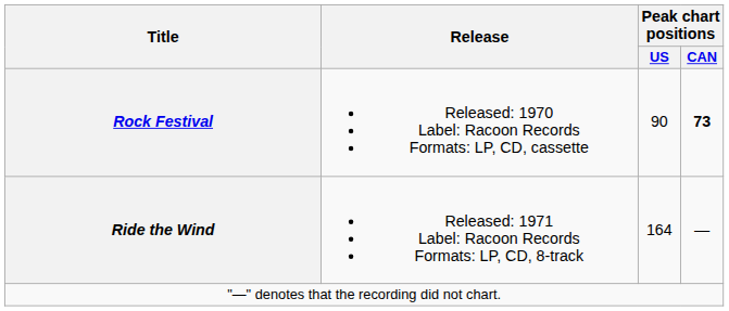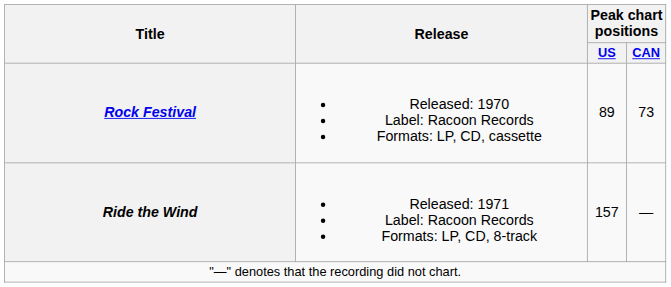Rock Festival | Peak chart positions / US: 90 -> 89
Rock Festival | Peak chart positions / CAN: bold -> normal
Ride the Wind | Peak chart positions / US: 164 -> 157
